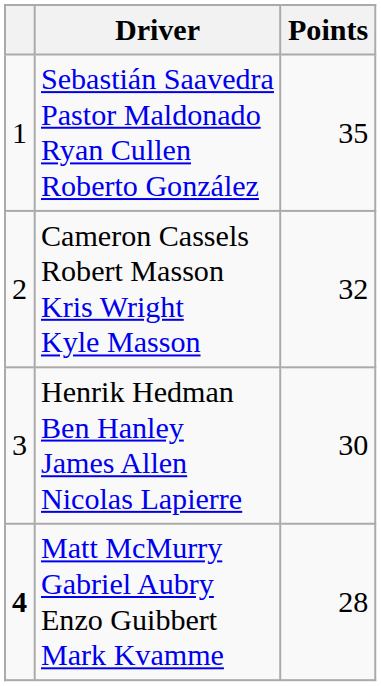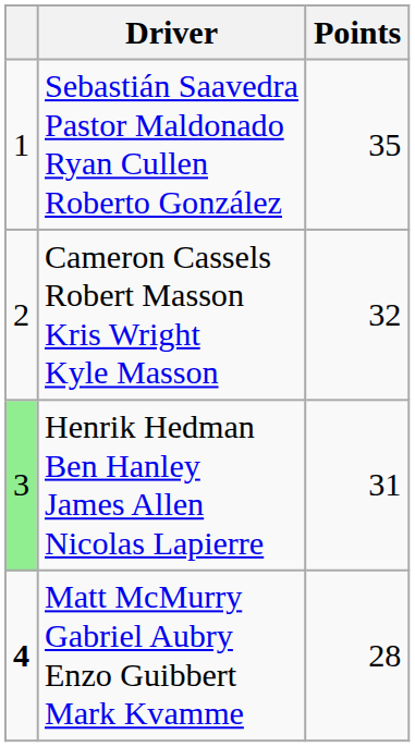Henrik Hedman Ben Hanley James Allen Nicolas Lapierre | column 1: no background -> lightgreen background
Henrik Hedman Ben Hanley James Allen Nicolas Lapierre | Points: 30 -> 31
